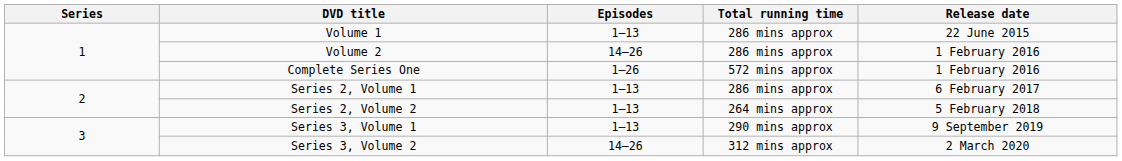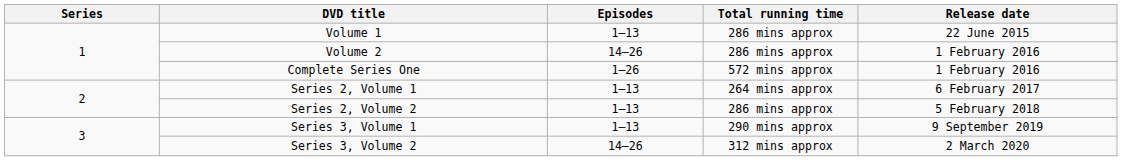Series 2, Volume 1 | Total running time: 286 mins approx -> 264 mins approx
Series 2, Volume 2 | Total running time: 264 mins approx -> 286 mins approx
